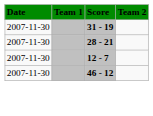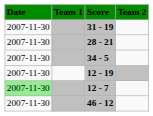+ row: 2007-11-30 | 34 - 5
+ row: 2007-11-30 | 12 - 19
12 - 7 | Date: no background -> lightgreen background
